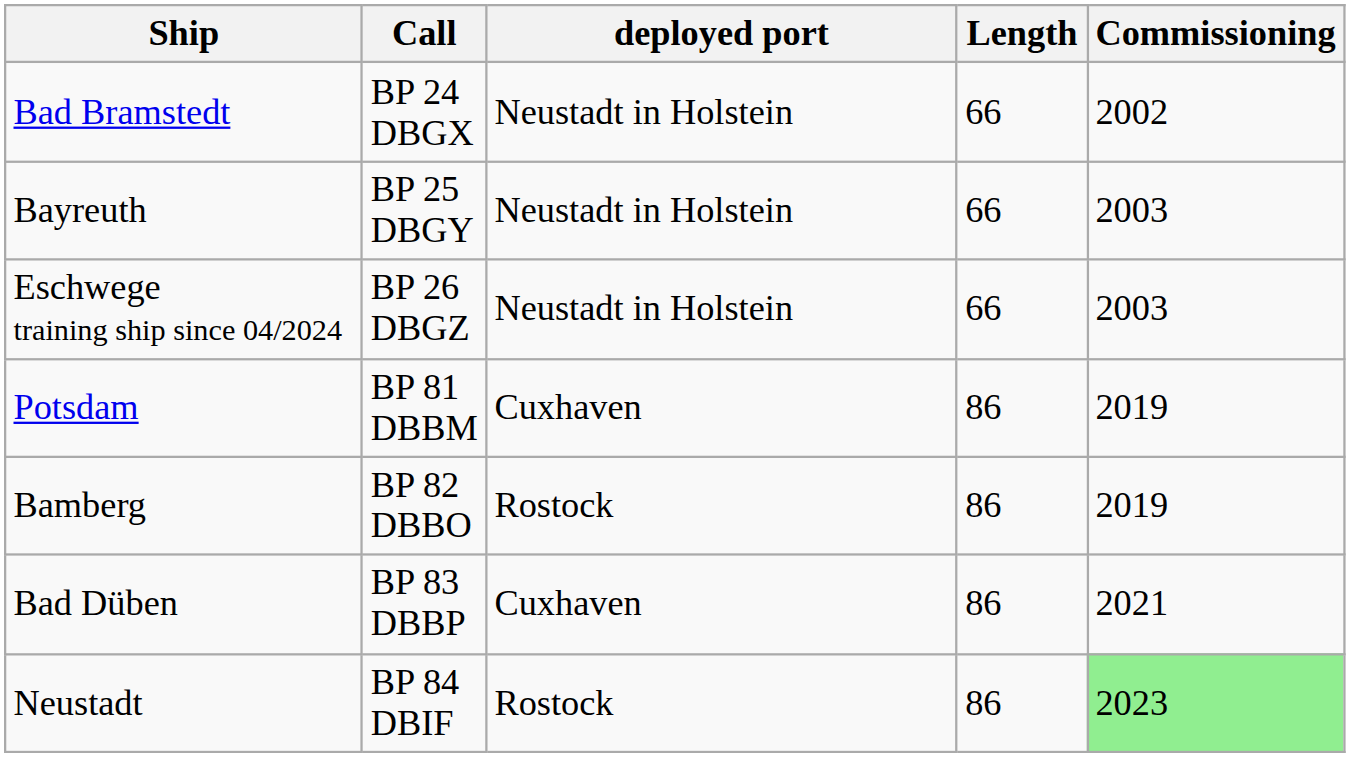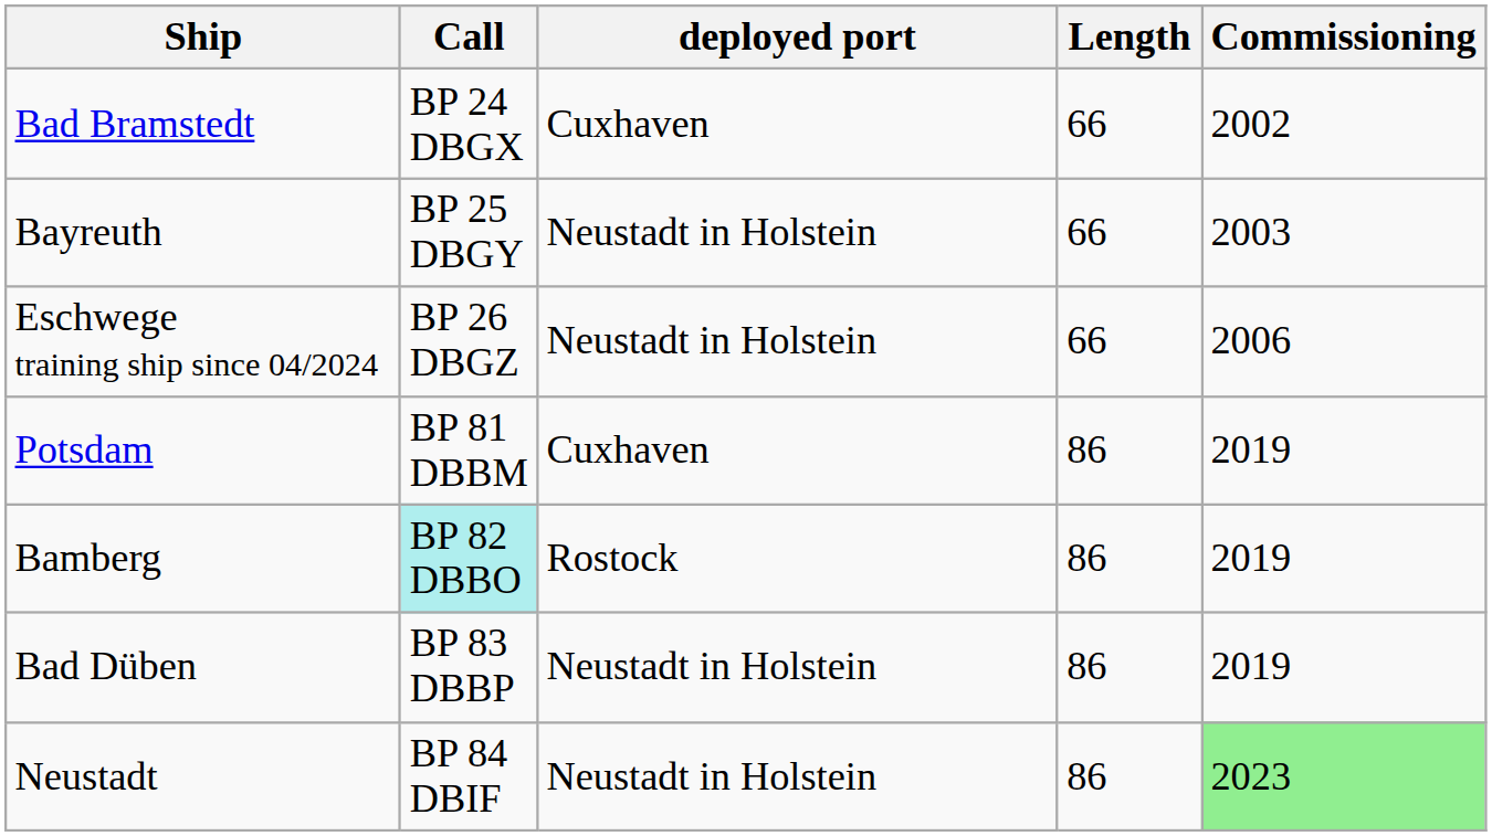Bad Bramstedt | deployed port: Neustadt in Holstein -> Cuxhaven
Eschwege training ship since 04/2024 | Commissioning: 2003 -> 2006
Bamberg | Call: no background -> paleturquoise background
Bad Düben | deployed port: Cuxhaven -> Neustadt in Holstein
Bad Düben | Commissioning: 2021 -> 2019
Neustadt | deployed port: Rostock -> Neustadt in Holstein
